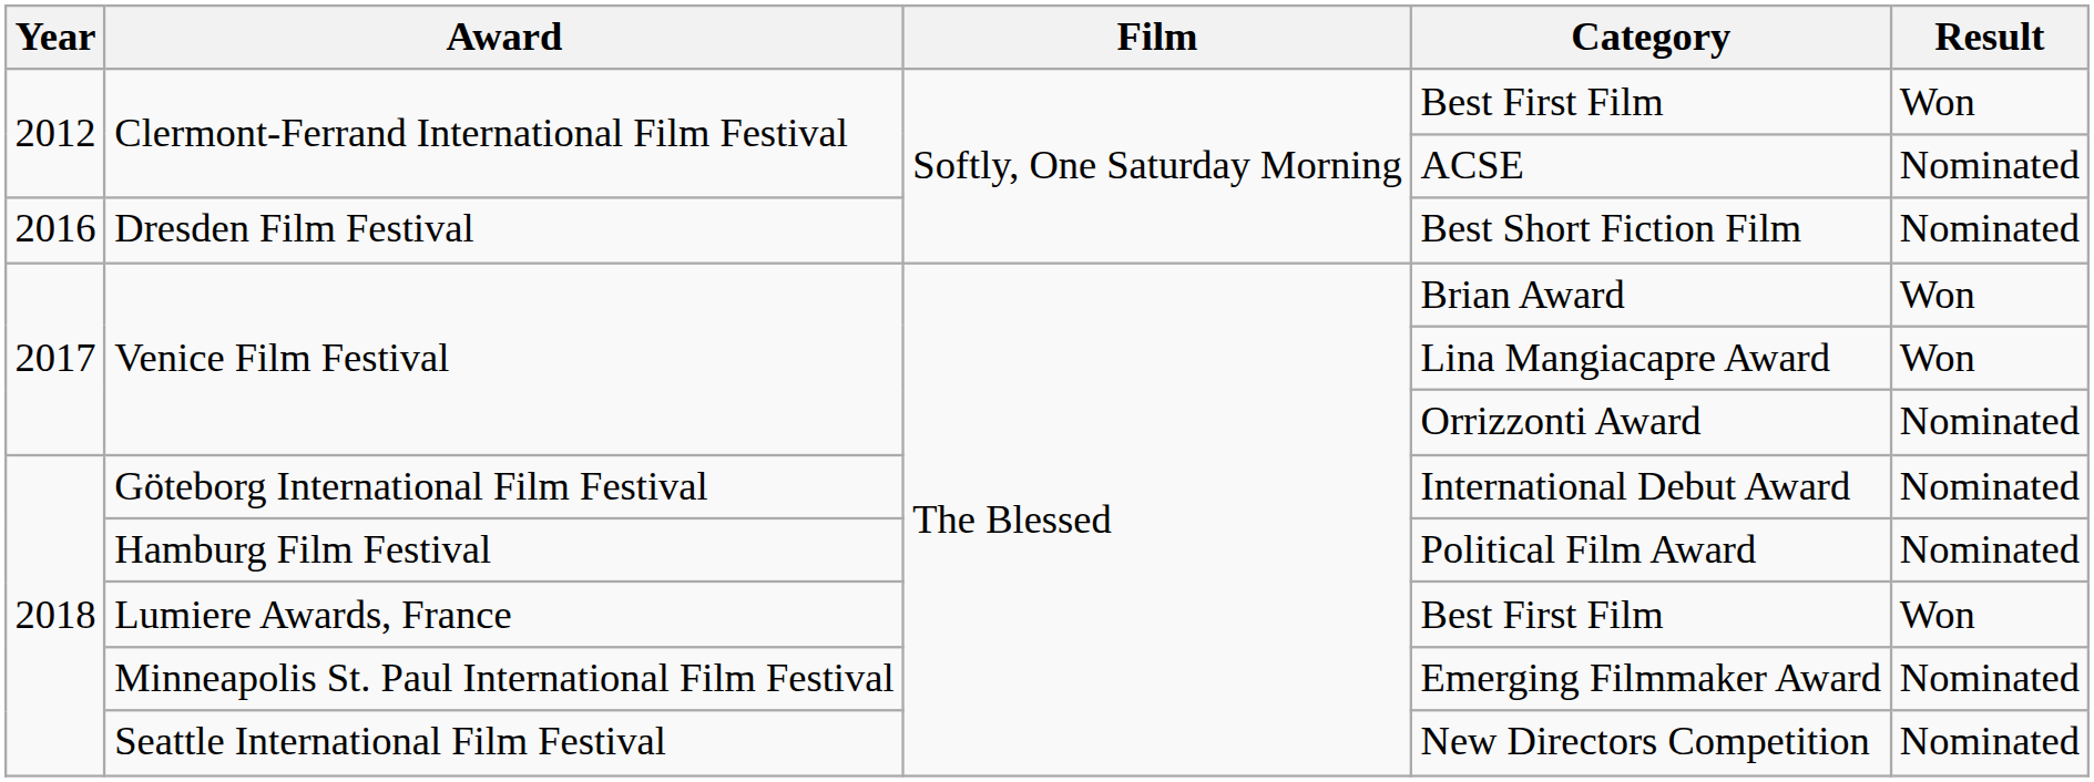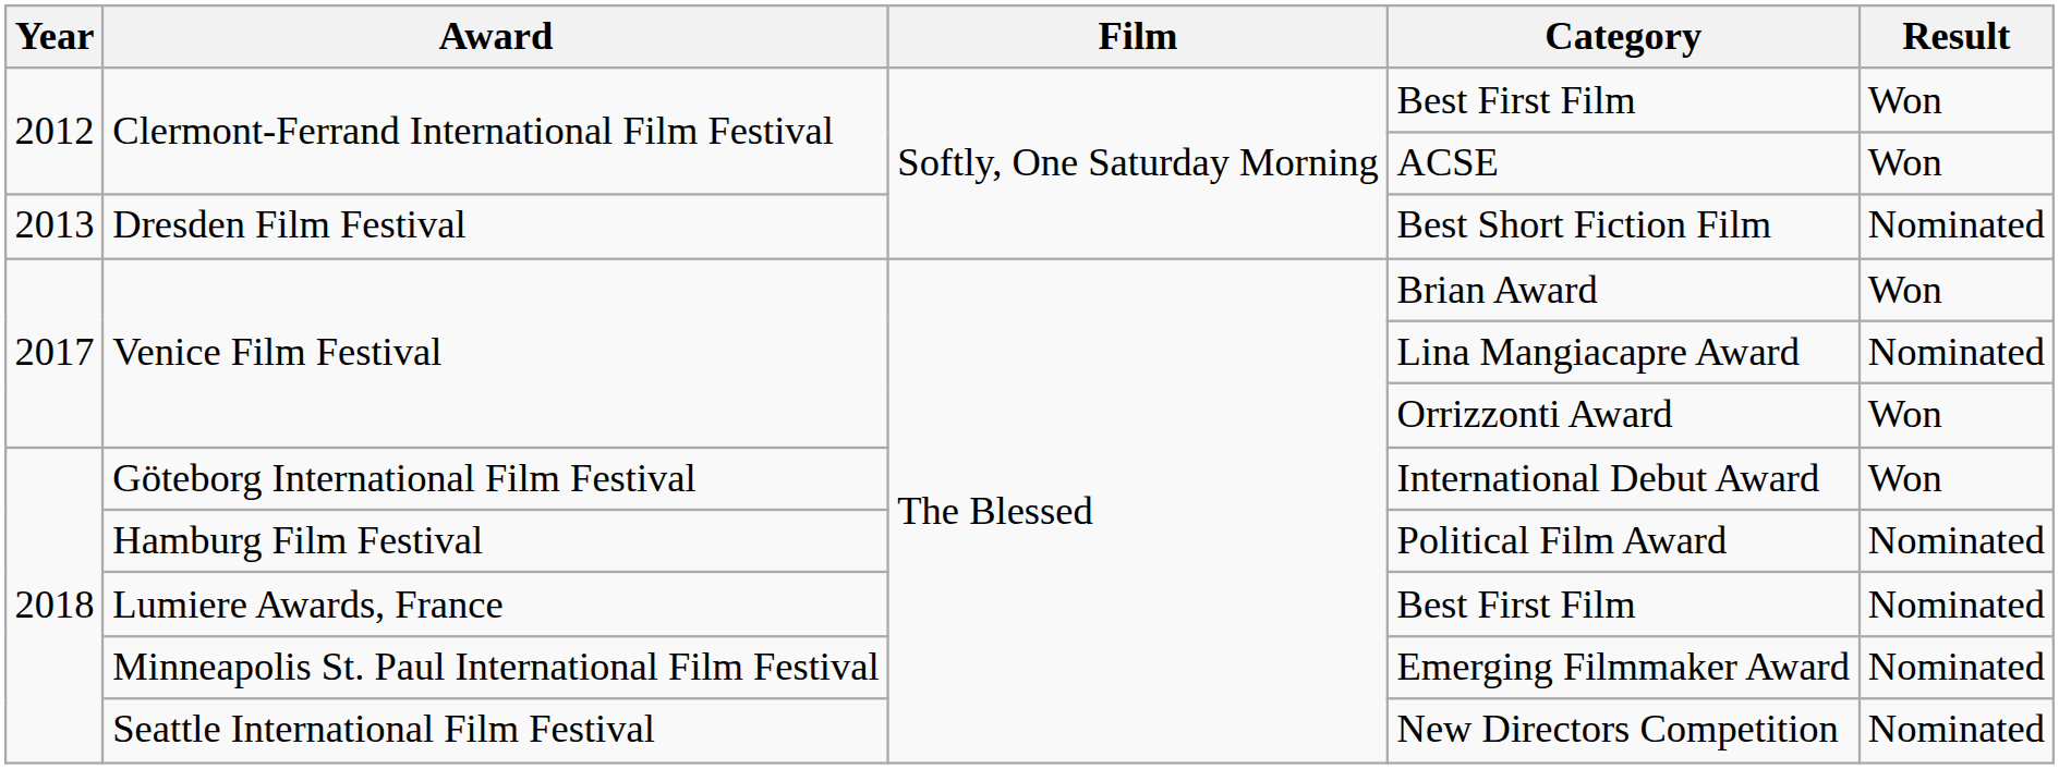ACSE | Result: Nominated -> Won
Best Short Fiction Film | Year: 2016 -> 2013
Lina Mangiacapre Award | Result: Won -> Nominated
Orrizzonti Award | Result: Nominated -> Won
International Debut Award | Result: Nominated -> Won
Lumiere Awards, France / Best First Film | Result: Won -> Nominated
